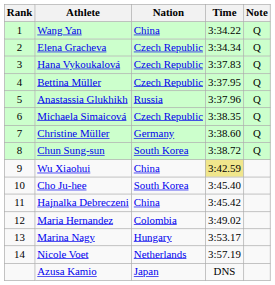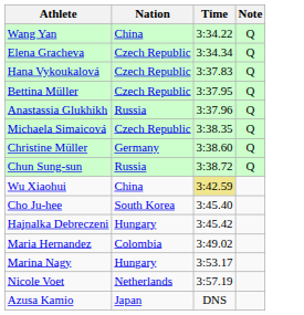- column: Rank | 1 | 2 | 3 | 4 | 5 | 6 | 7 | 8 | 9 | 10 | 11 | 12 | 13 | 14
Chun Sung-sun | Nation: South Korea -> Russia
Hajnalka Debreczeni | Nation: China -> Hungary
